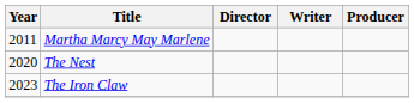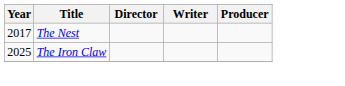- row: 2011 | Martha Marcy May Marlene
The Nest | Year: 2020 -> 2017
The Iron Claw | Year: 2023 -> 2025
